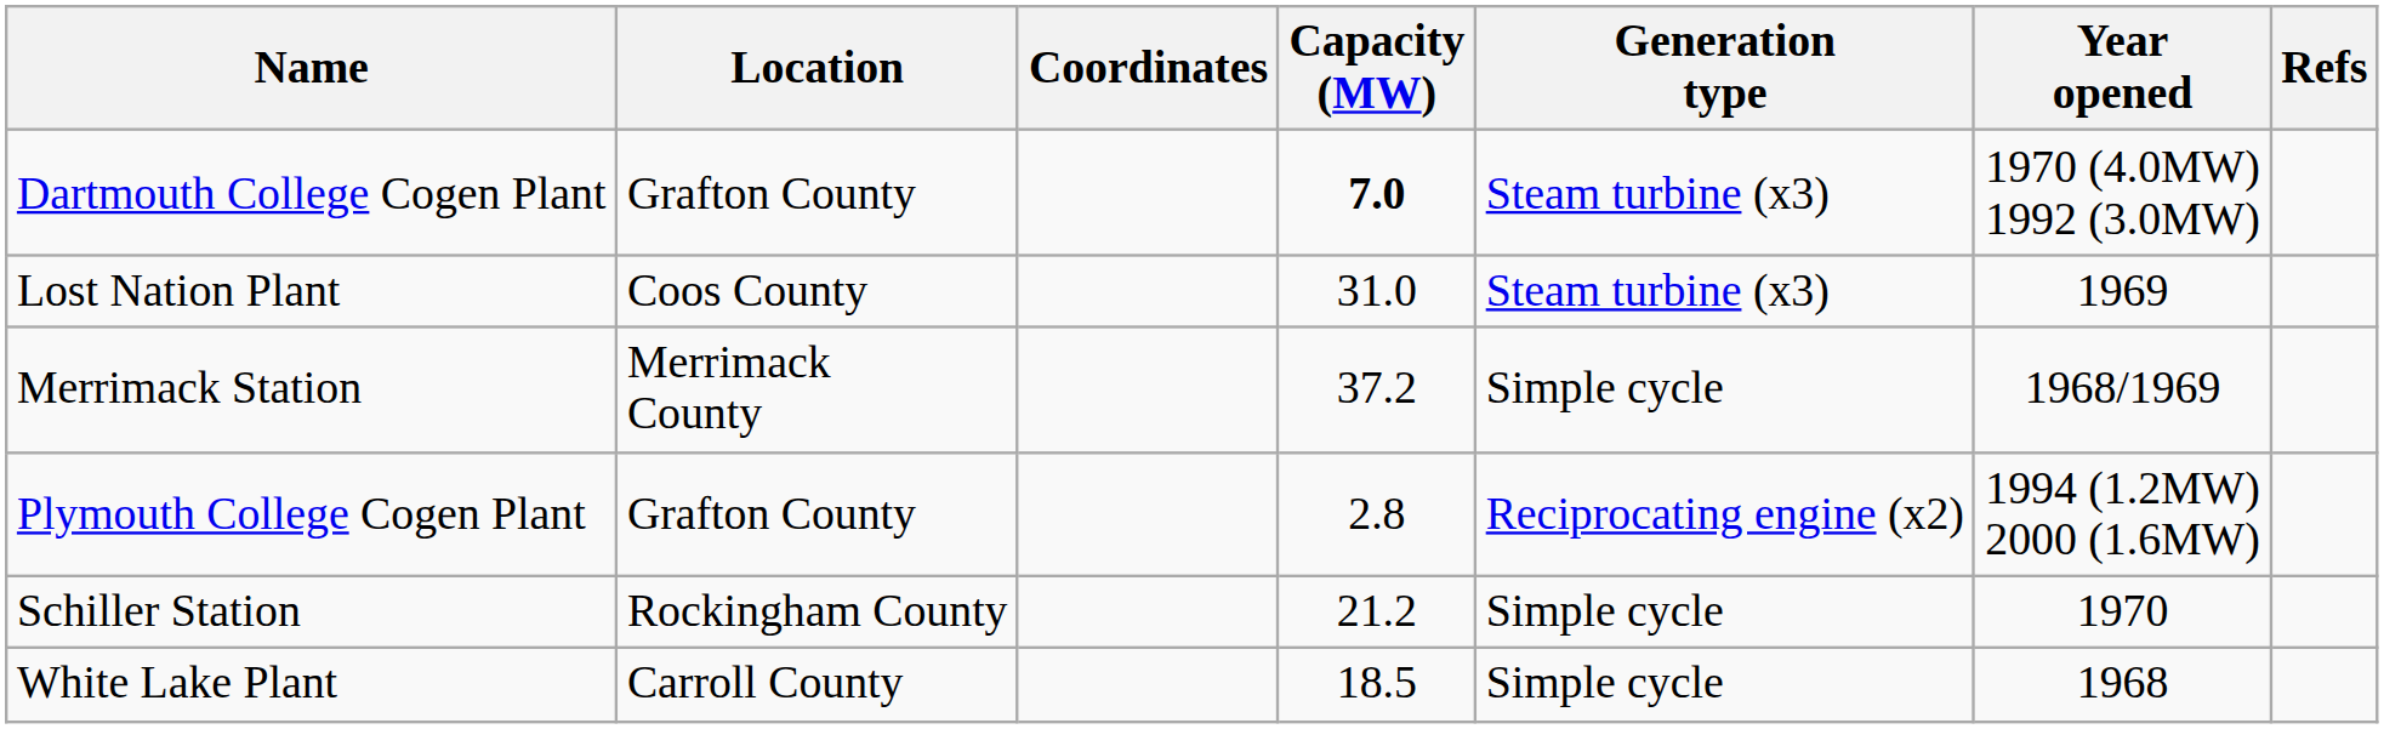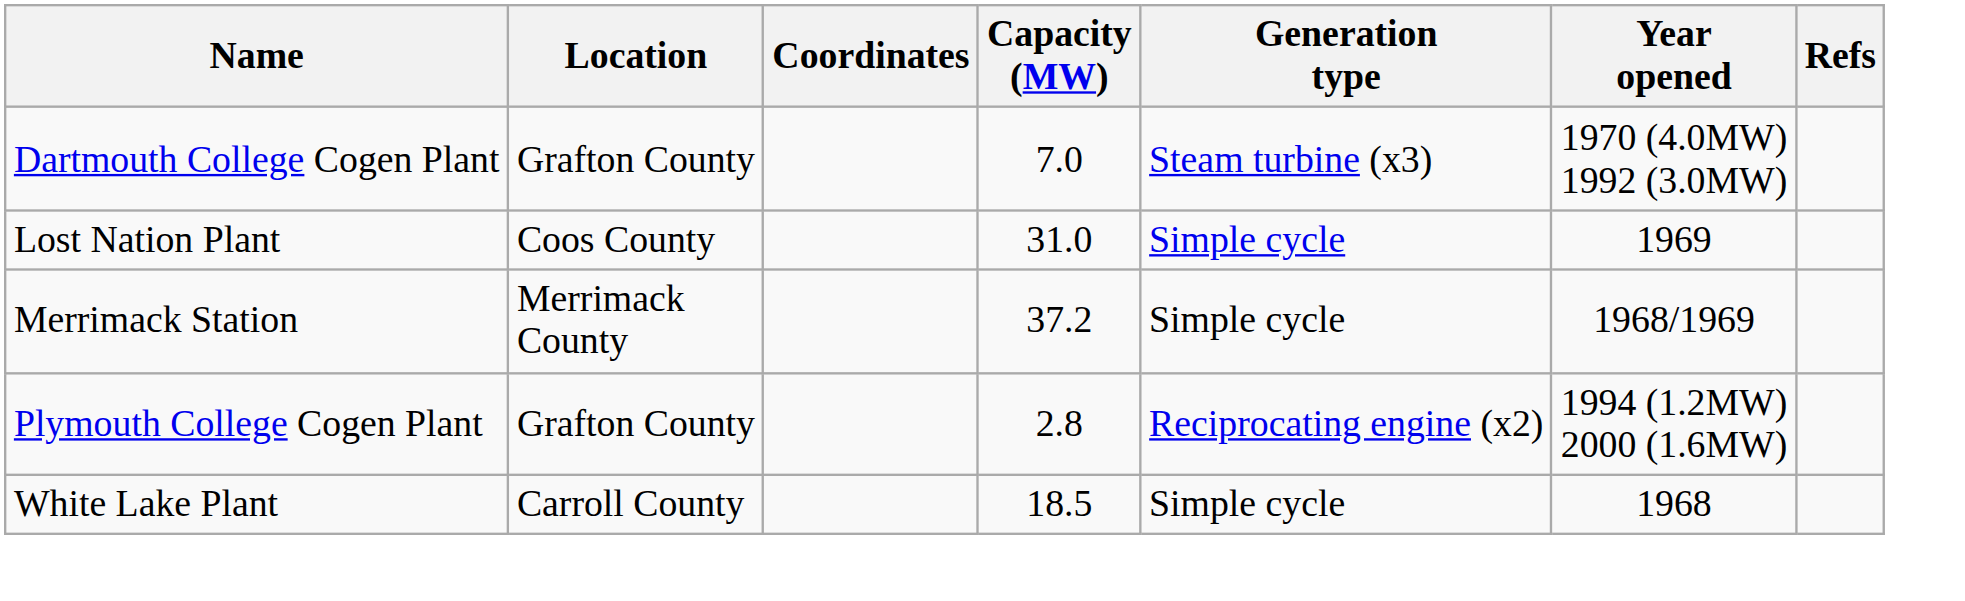Dartmouth College Cogen Plant | Capacity (MW): bold -> normal
Lost Nation Plant | Generation type: Steam turbine (x3) -> Simple cycle
- row: Schiller Station | Rockingham County | 21.2 | Simple cycle | 1970
